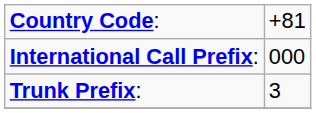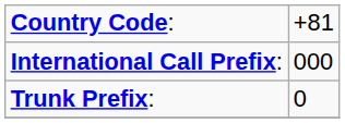Trunk Prefix: | column 2: 3 -> 0
